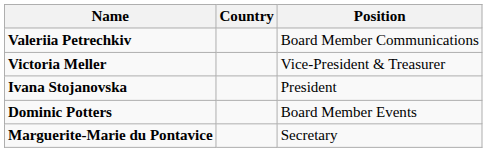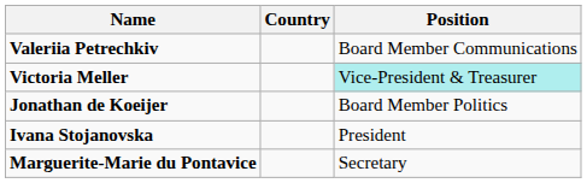Victoria Meller | Position: no background -> paleturquoise background
+ row: Jonathan de Koeijer | Board Member Politics
- row: Dominic Potters | Board Member Events
